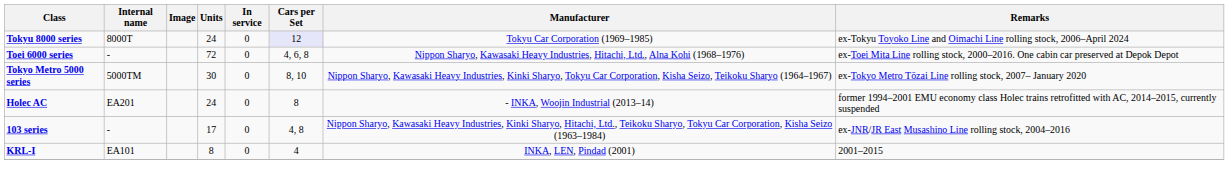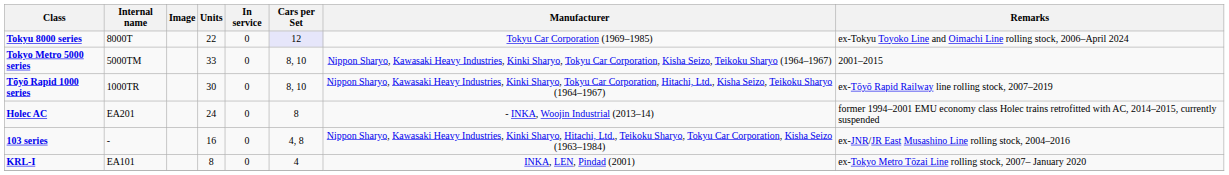Tokyu 8000 series | Units: 24 -> 22
- row: Toei 6000 series | - | 72 | 0 | 4, 6, 8 | Nippon Sharyo, Kawasaki Heavy Industries, Hitachi, Ltd., Alna Kohi (1968–1976) | ex-Toei Mita Line rolling stock, 2000–2016. One cabin car preserved at Depok Depot
Tokyo Metro 5000 series | Units: 30 -> 33
Tokyo Metro 5000 series | Remarks: ex-Tokyo Metro Tōzai Line rolling stock, 2007– January 2020 -> 2001–2015
+ row: Tōyō Rapid 1000 series | 1000TR | 30 | 0 | 8, 10 | Nippon Sharyo, Kawasaki Heavy Industries, Kinki Sharyo, Tokyu Car Corporation, Hitachi, Ltd., Kisha Seizo, Teikoku Sharyo (1964–1967) | ex-Tōyō Rapid Railway line rolling stock, 2007–2019
103 series | Units: 17 -> 16
KRL-I | Remarks: 2001–2015 -> ex-Tokyo Metro Tōzai Line rolling stock, 2007– January 2020
